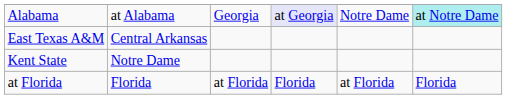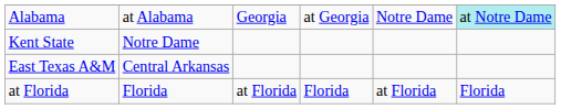Alabama | column 4: lavender background -> no background
rows swapped: East Texas A&M <-> Kent State
